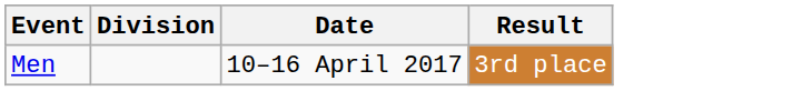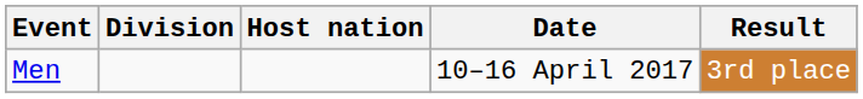+ column: Host nation
